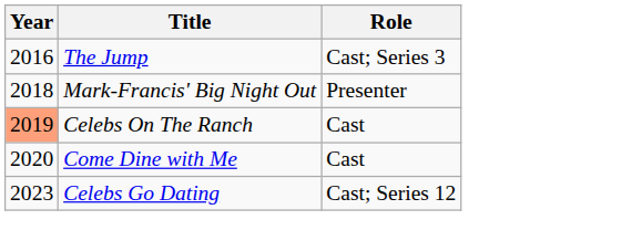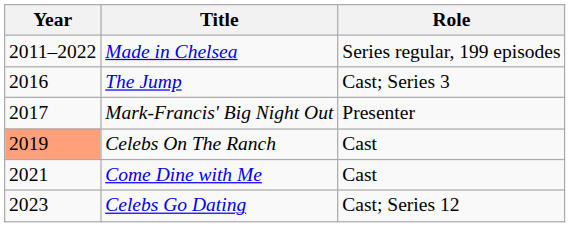+ row: 2011–2022 | Made in Chelsea | Series regular, 199 episodes
Mark-Francis' Big Night Out | Year: 2018 -> 2017
Come Dine with Me | Year: 2020 -> 2021
